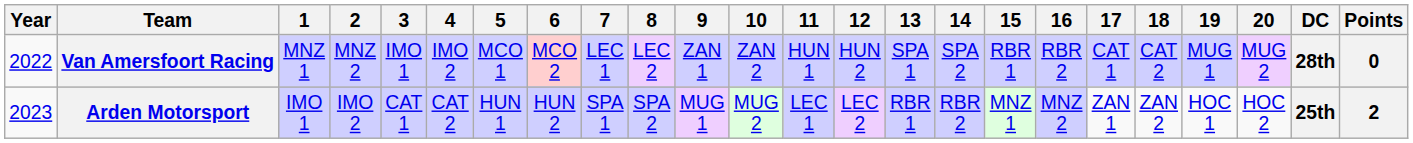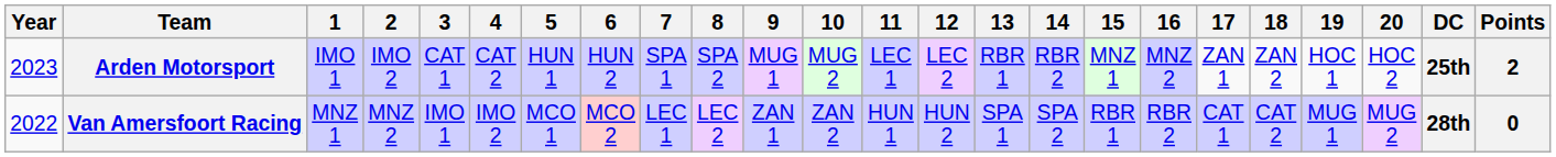rows swapped: Van Amersfoort Racing <-> Arden Motorsport
